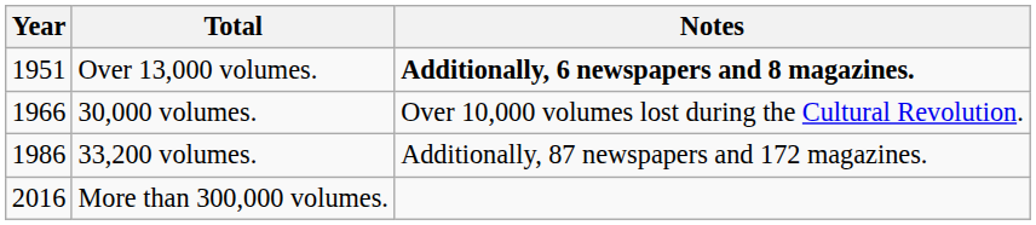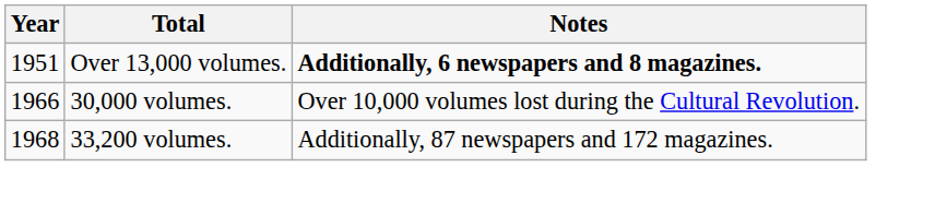33,200 volumes. | Year: 1986 -> 1968
- row: 2016 | More than 300,000 volumes.
